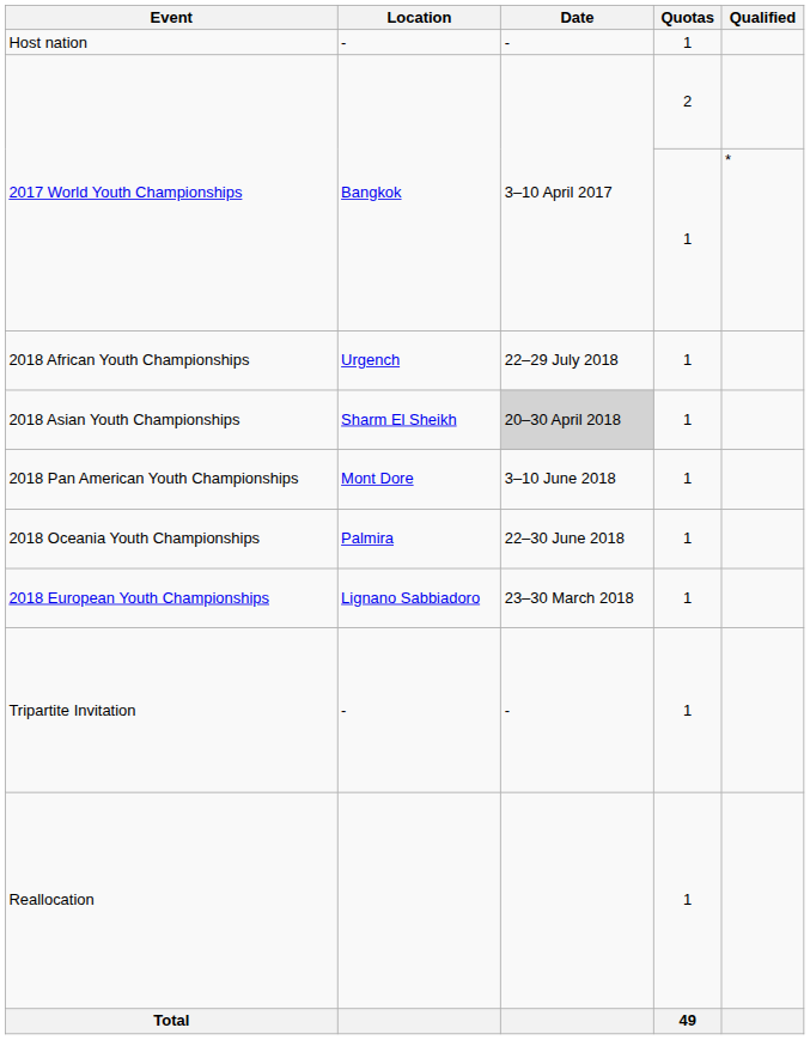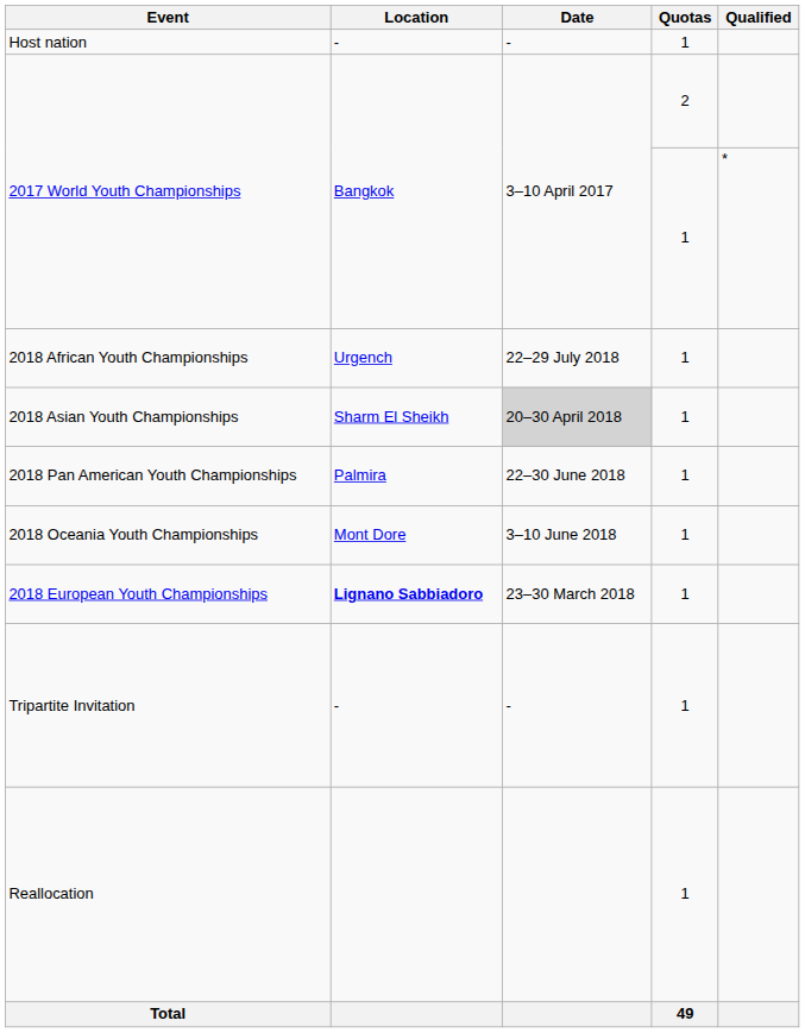2018 Pan American Youth Championships | Location: Mont Dore -> Palmira
2018 Pan American Youth Championships | Date: 3–10 June 2018 -> 22–30 June 2018
2018 Oceania Youth Championships | Location: Palmira -> Mont Dore
2018 Oceania Youth Championships | Date: 22–30 June 2018 -> 3–10 June 2018
2018 European Youth Championships | Location: normal -> bold
